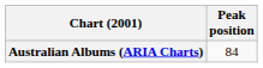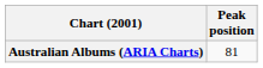Australian Albums (ARIA Charts) | Peak position: 84 -> 81
